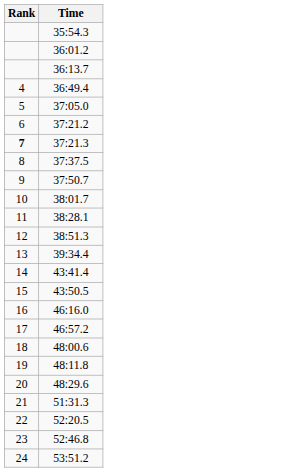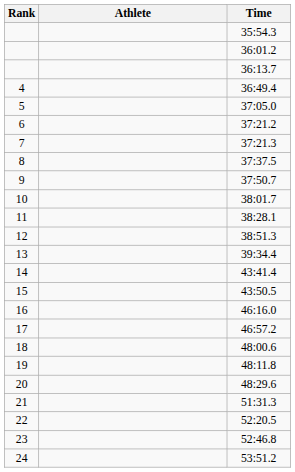+ column: Athlete
37:21.3 | Rank: bold -> normal
